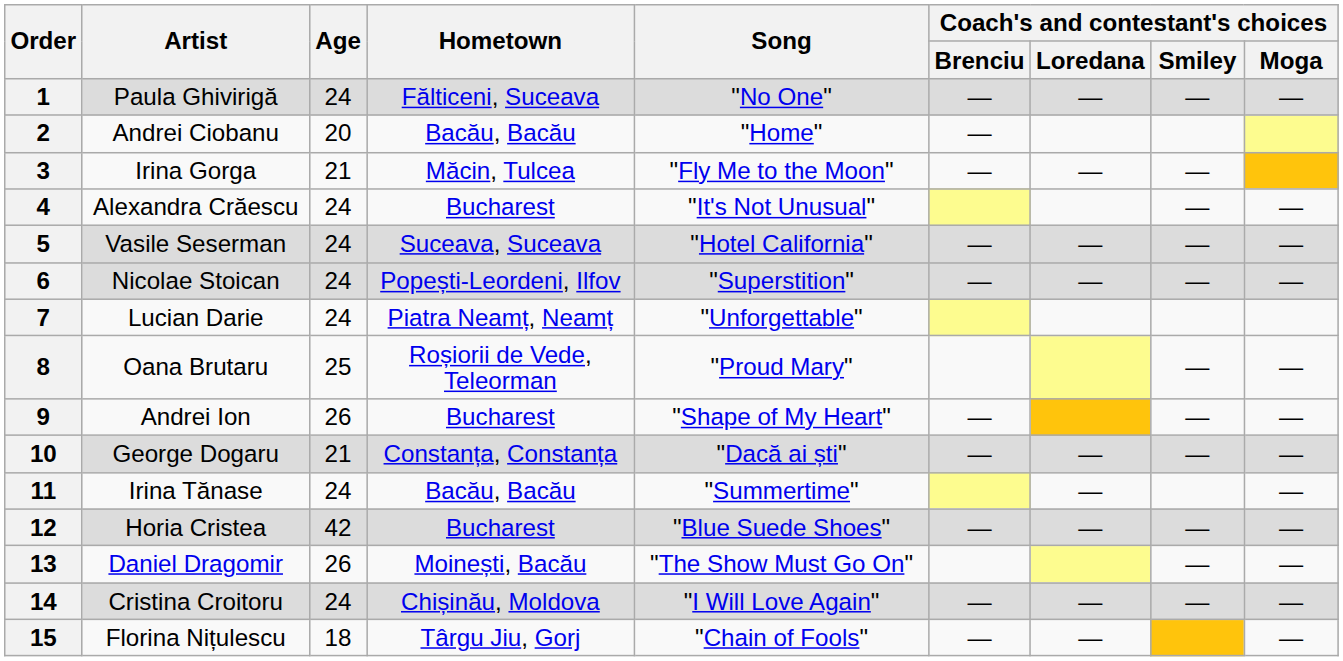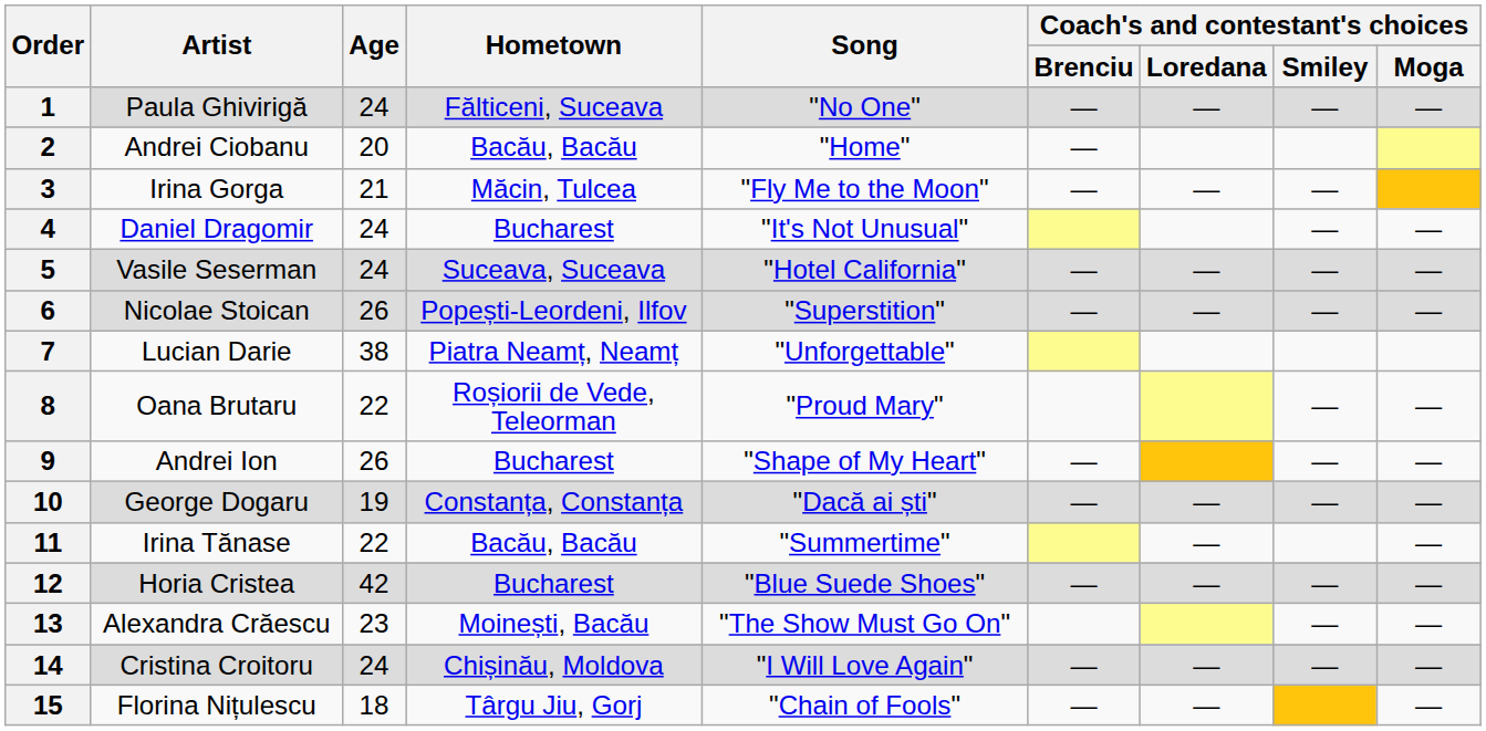4 | Artist: Alexandra Crăescu -> Daniel Dragomir
6 | Age: 24 -> 26
7 | Age: 24 -> 38
8 | Age: 25 -> 22
10 | Age: 21 -> 19
11 | Age: 24 -> 22
13 | Artist: Daniel Dragomir -> Alexandra Crăescu
13 | Age: 26 -> 23
